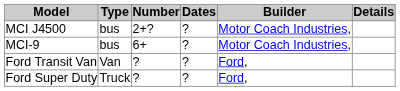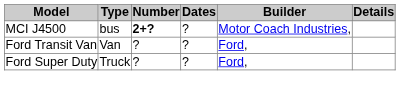MCI J4500 | Number: normal -> bold
- row: MCI-9 | bus | 6+ | ? | Motor Coach Industries,
